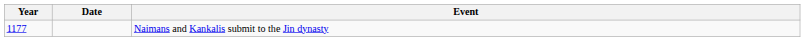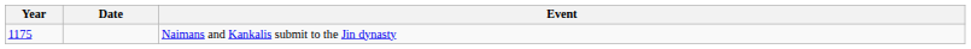Naimans and Kankalis submit to the Jin dynasty | Year: 1177 -> 1175
